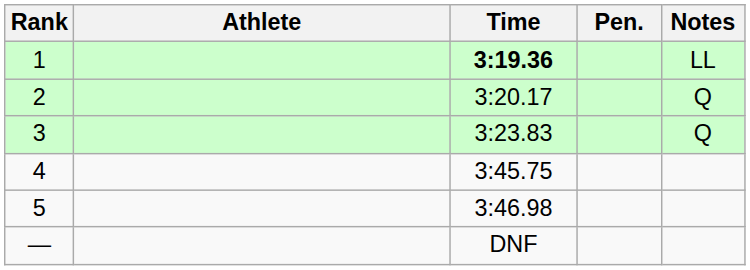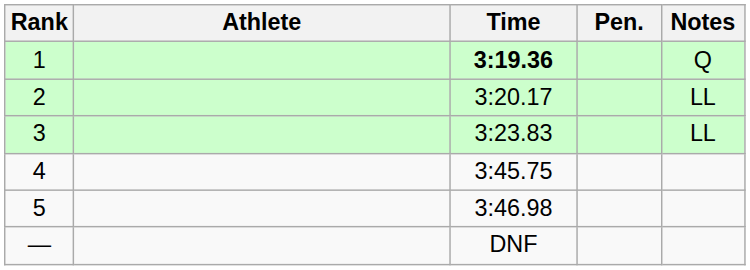1 | Notes: LL -> Q
2 | Notes: Q -> LL
3 | Notes: Q -> LL
